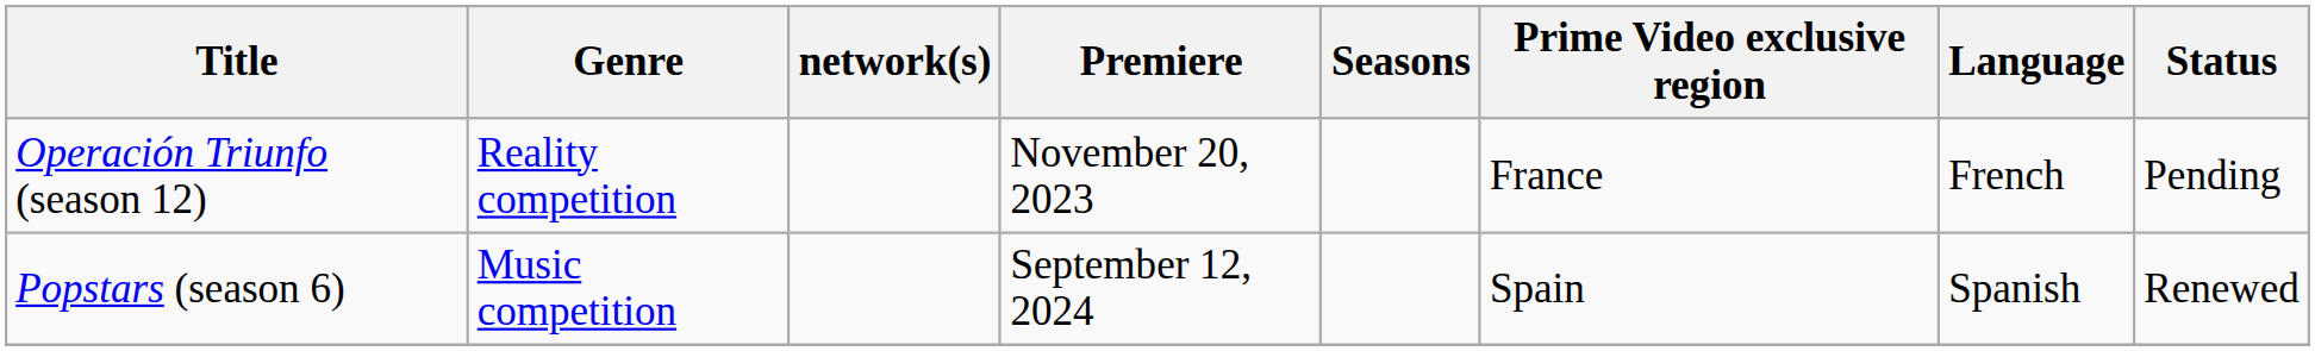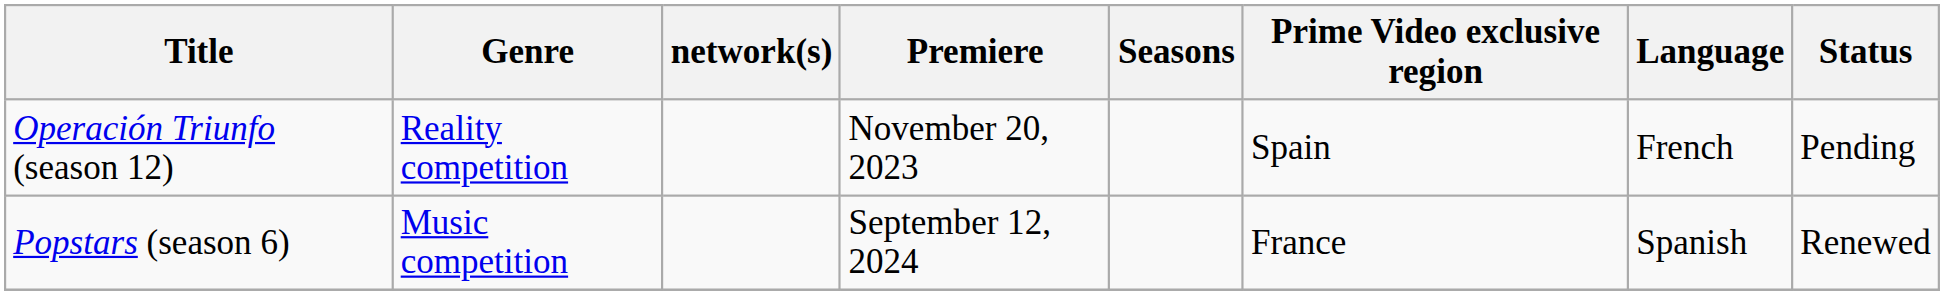Operación Triunfo (season 12) | Prime Video exclusive region: France -> Spain
Popstars (season 6) | Prime Video exclusive region: Spain -> France
